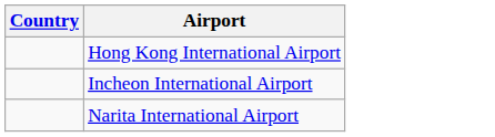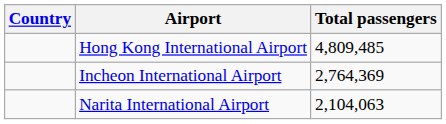+ column: Total passengers | 4,809,485 | 2,764,369 | 2,104,063
